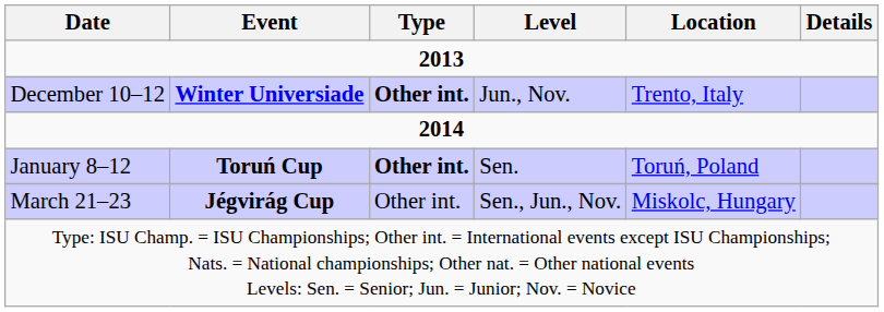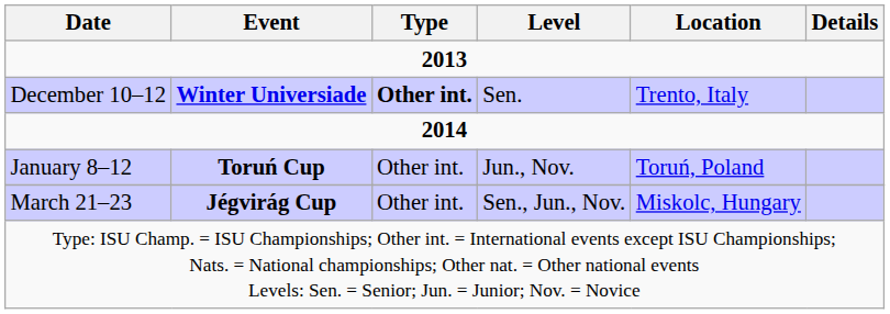December 10–12 | Level: Jun., Nov. -> Sen.
January 8–12 | Type: bold -> normal
January 8–12 | Level: Sen. -> Jun., Nov.
